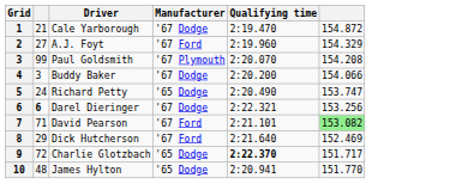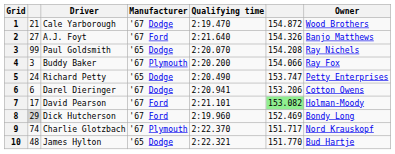+ column: Owner | Wood Brothers | Banjo Matthews | Ray Nichels | Ray Fox | Petty Enterprises | Cotton Owens | Holman-Moody | Bondy Long | Nord Krauskopf | Bud Hartje
A.J. Foyt | Qualifying time: 2:19.960 -> 2:21.640
A.J. Foyt | column 6: 154.329 -> 154.326
Paul Goldsmith | Manufacturer: '67 Plymouth -> '65 Dodge
Buddy Baker | Manufacturer: '67 Dodge -> '67 Plymouth
Darel Dieringer | column 2: bold -> normal
Darel Dieringer | Qualifying time: 2:22.321 -> 2:20.941
Darel Dieringer | column 6: 153.256 -> 153.206
David Pearson | column 2: 71 -> 17
Dick Hutcherson | column 2: no background -> lightgrey background
Dick Hutcherson | Qualifying time: 2:21.640 -> 2:19.960
Charlie Glotzbach | column 2: 72 -> 74
Charlie Glotzbach | Manufacturer: '65 Dodge -> '67 Plymouth
Charlie Glotzbach | Qualifying time: bold -> normal
James Hylton | Qualifying time: 2:20.941 -> 2:22.321
